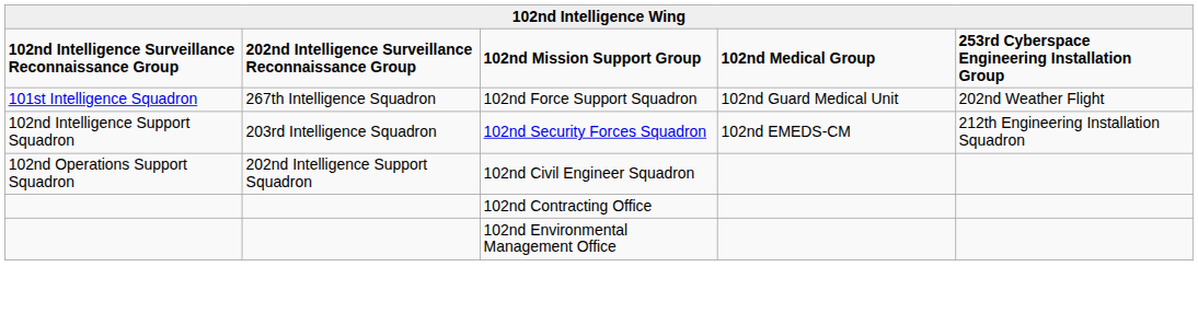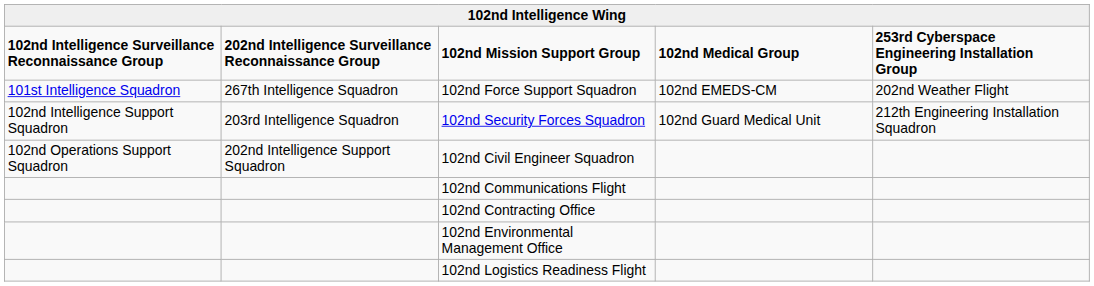102nd Force Support Squadron | column 4: 102nd Guard Medical Unit -> 102nd EMEDS-CM
102nd Security Forces Squadron | column 4: 102nd EMEDS-CM -> 102nd Guard Medical Unit
+ row: 102nd Communications Flight
+ row: 102nd Logistics Readiness Flight
